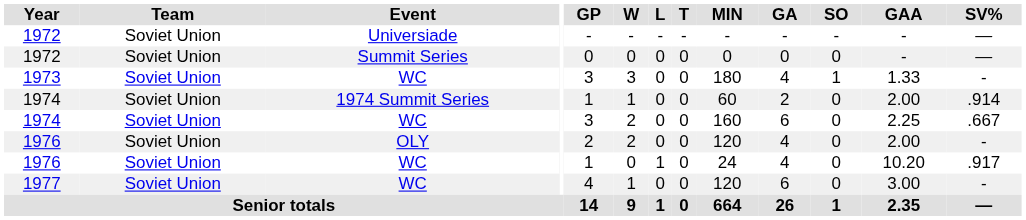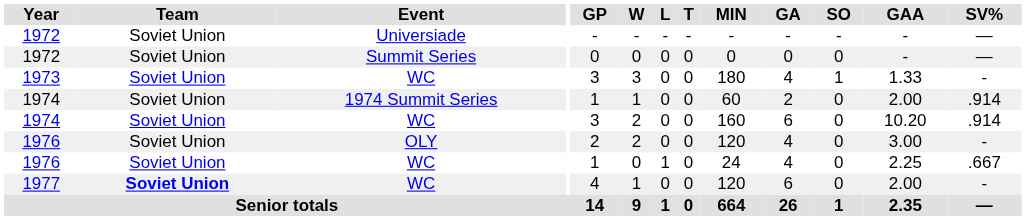1974 / WC | GAA: 2.25 -> 10.20
1974 / WC | SV%: .667 -> .914
1976 / OLY | GAA: 2.00 -> 3.00
1976 / WC | GAA: 10.20 -> 2.25
1976 / WC | SV%: .917 -> .667
1977 | Team: normal -> bold
1977 | GAA: 3.00 -> 2.00
